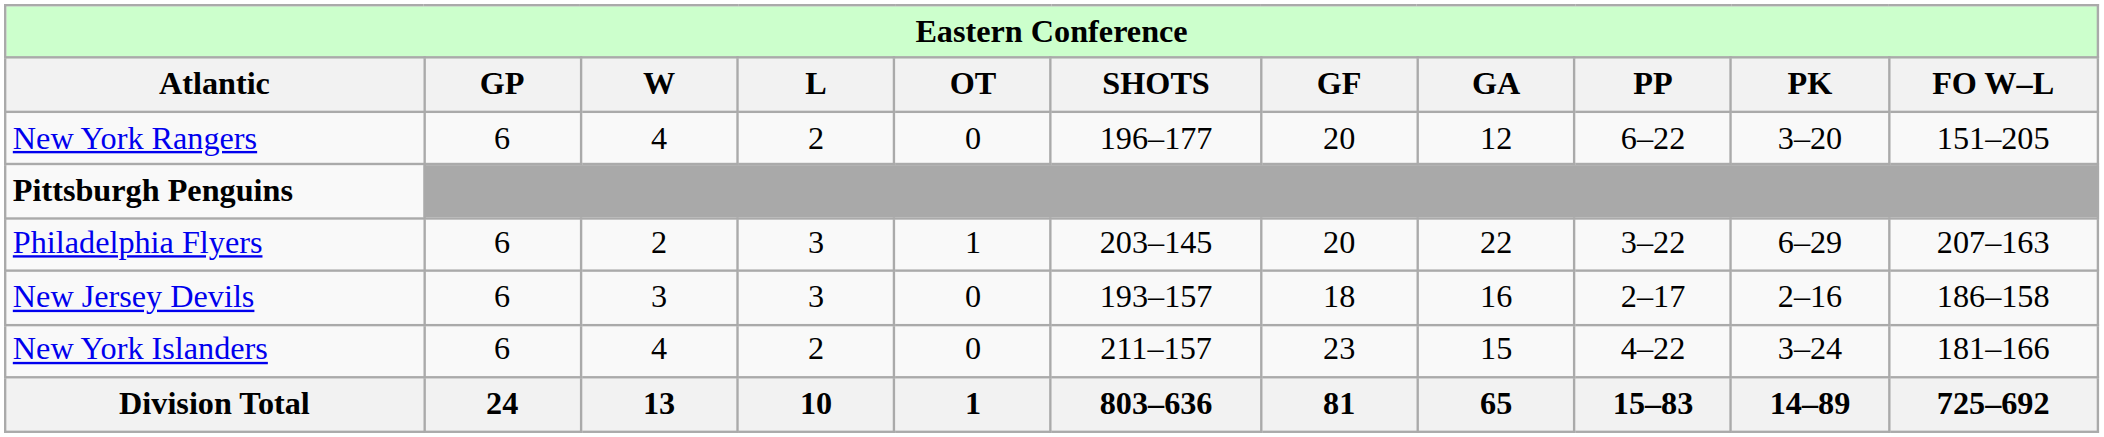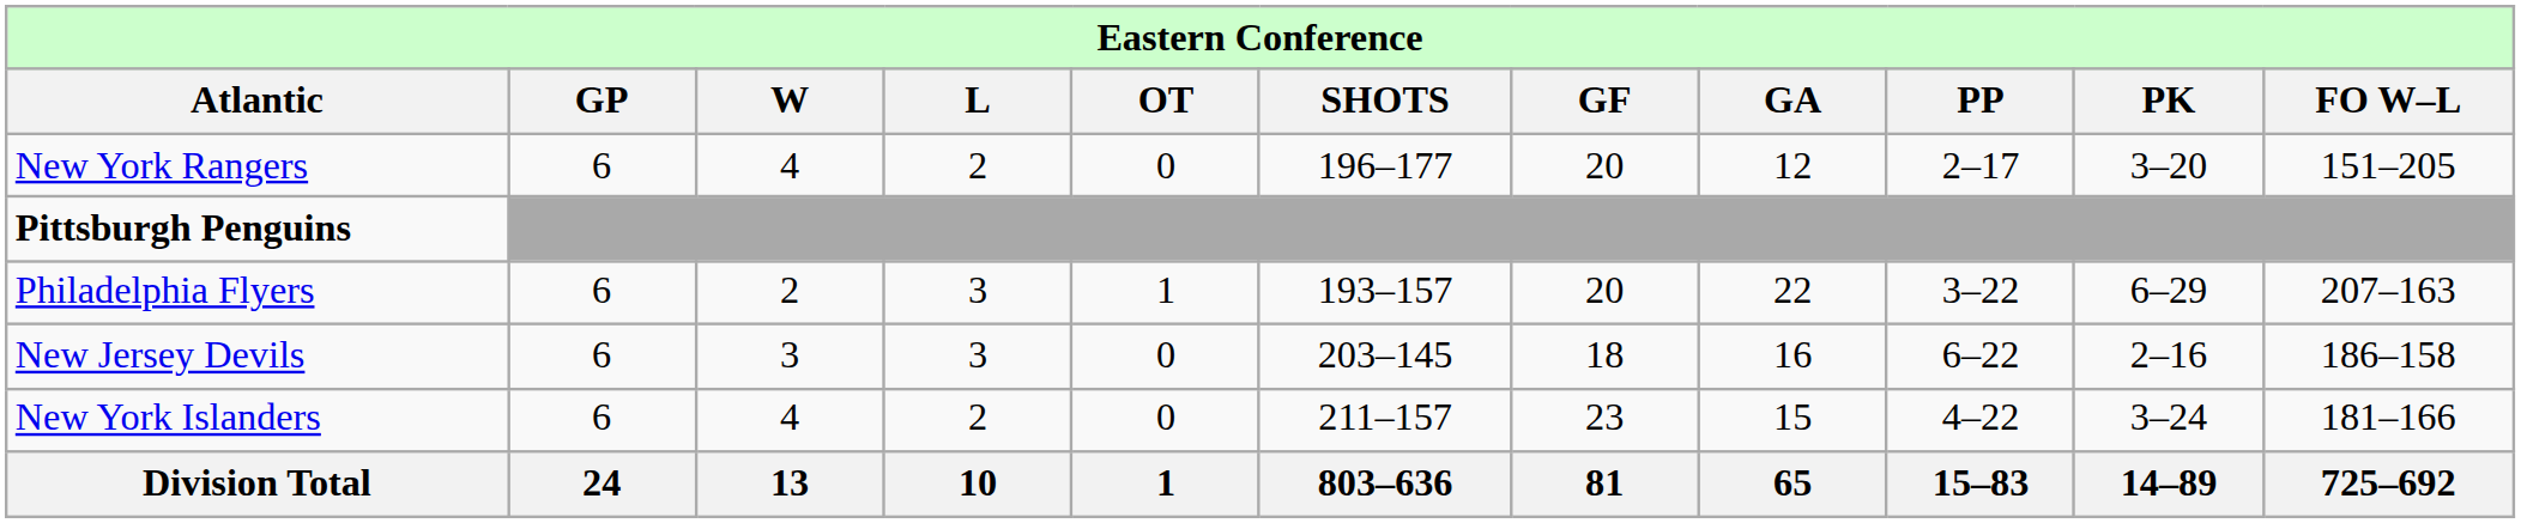New York Rangers | column 9: 6–22 -> 2–17
Philadelphia Flyers | column 6: 203–145 -> 193–157
New Jersey Devils | column 6: 193–157 -> 203–145
New Jersey Devils | column 9: 2–17 -> 6–22
